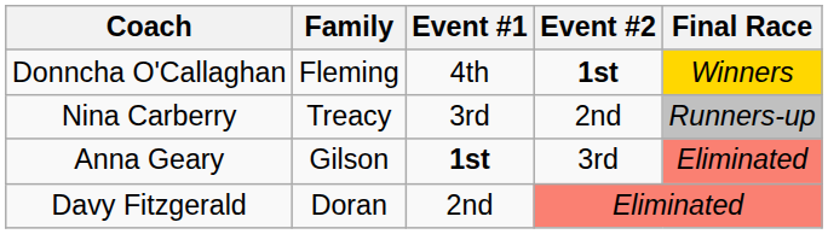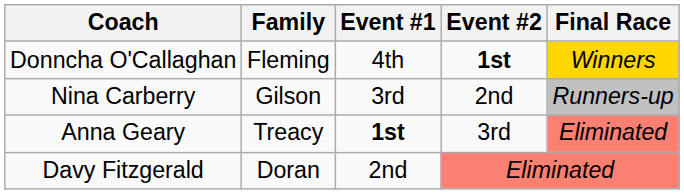Nina Carberry | Family: Treacy -> Gilson
Anna Geary | Family: Gilson -> Treacy
